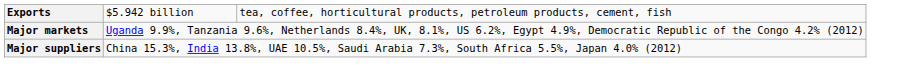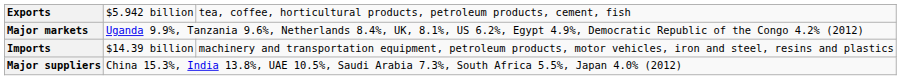+ row: Imports | $14.39 billion | machinery and transportation equipment, petroleum products, motor vehicles, iron and steel, resins and plastics
